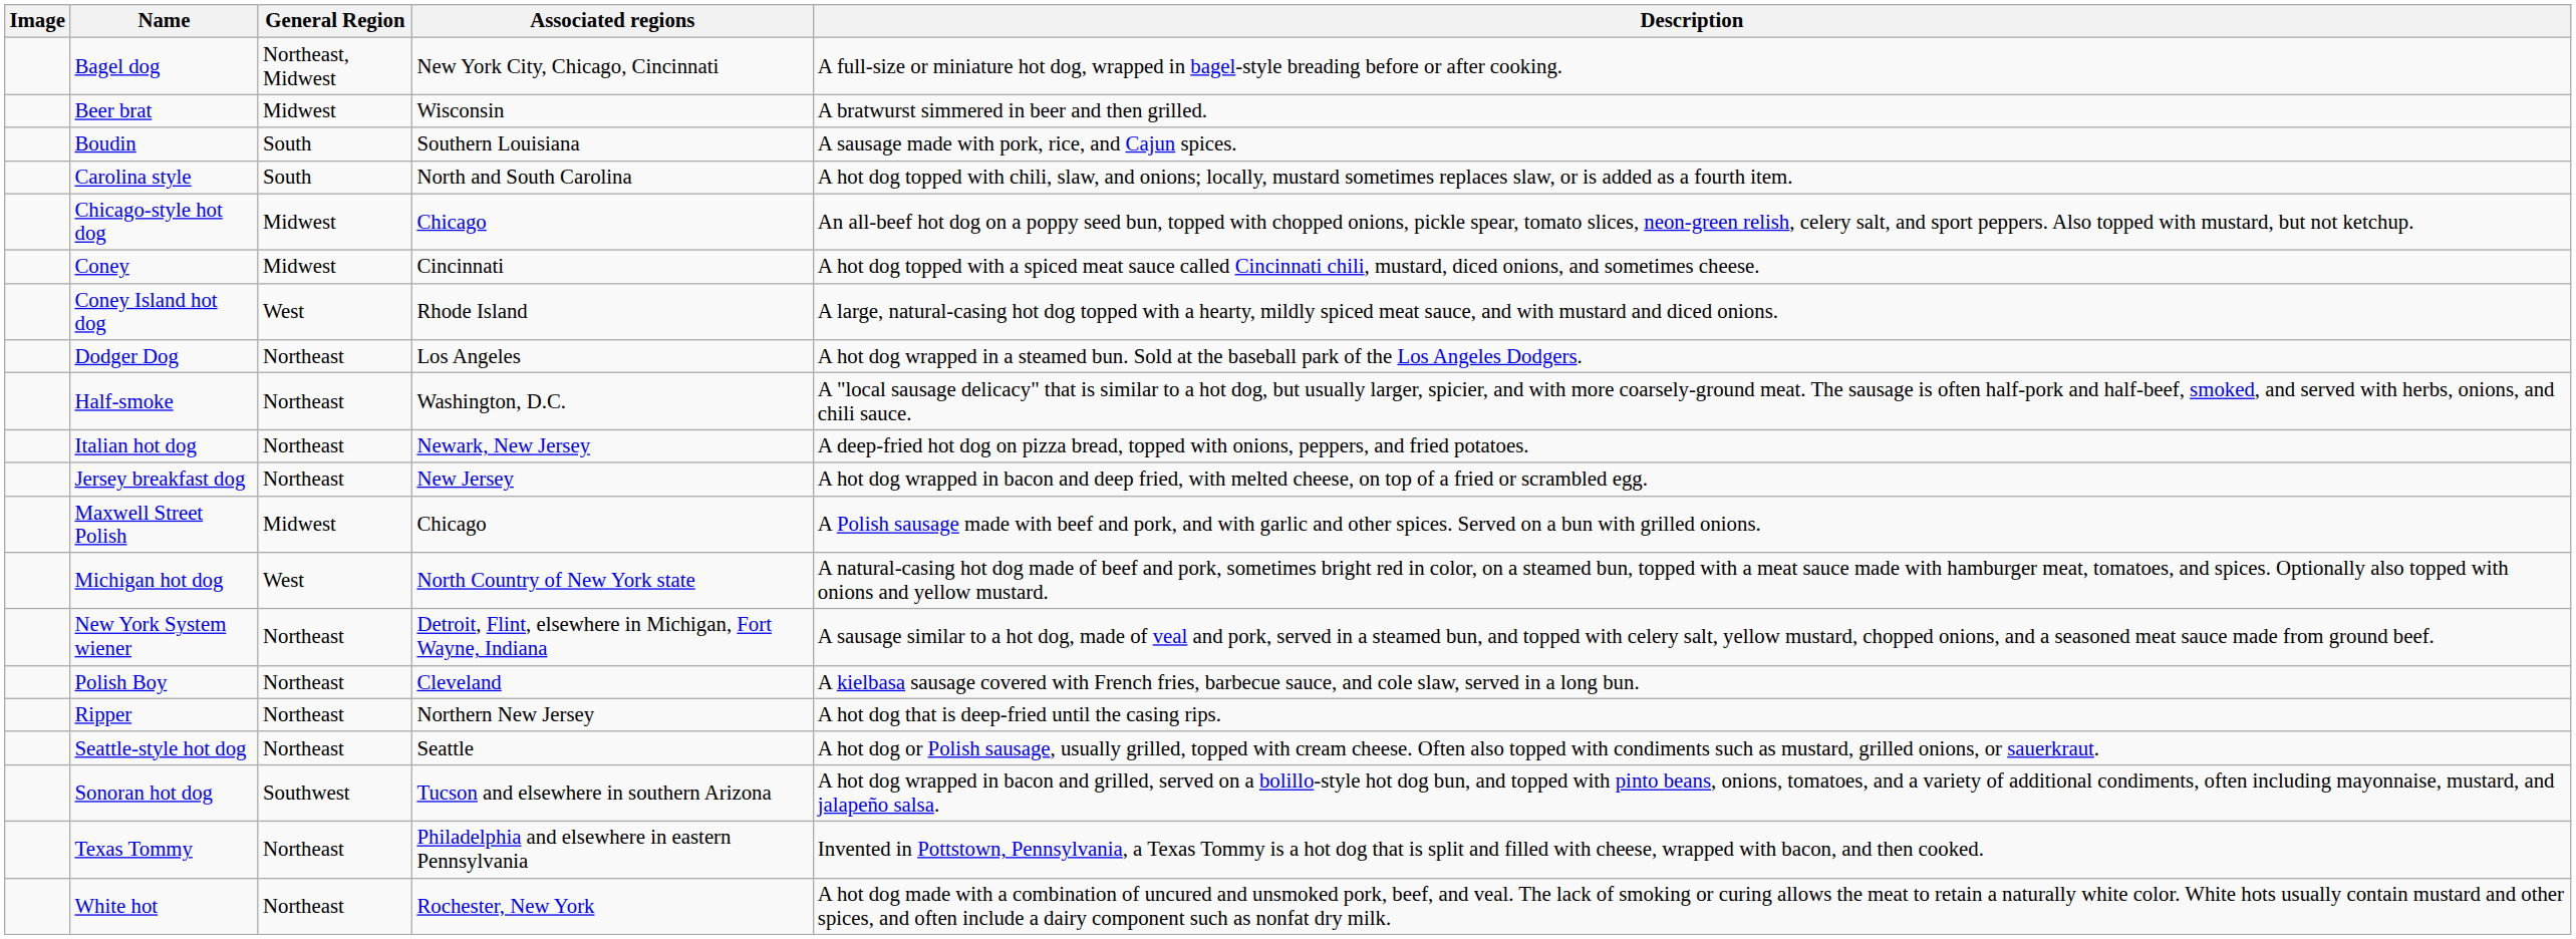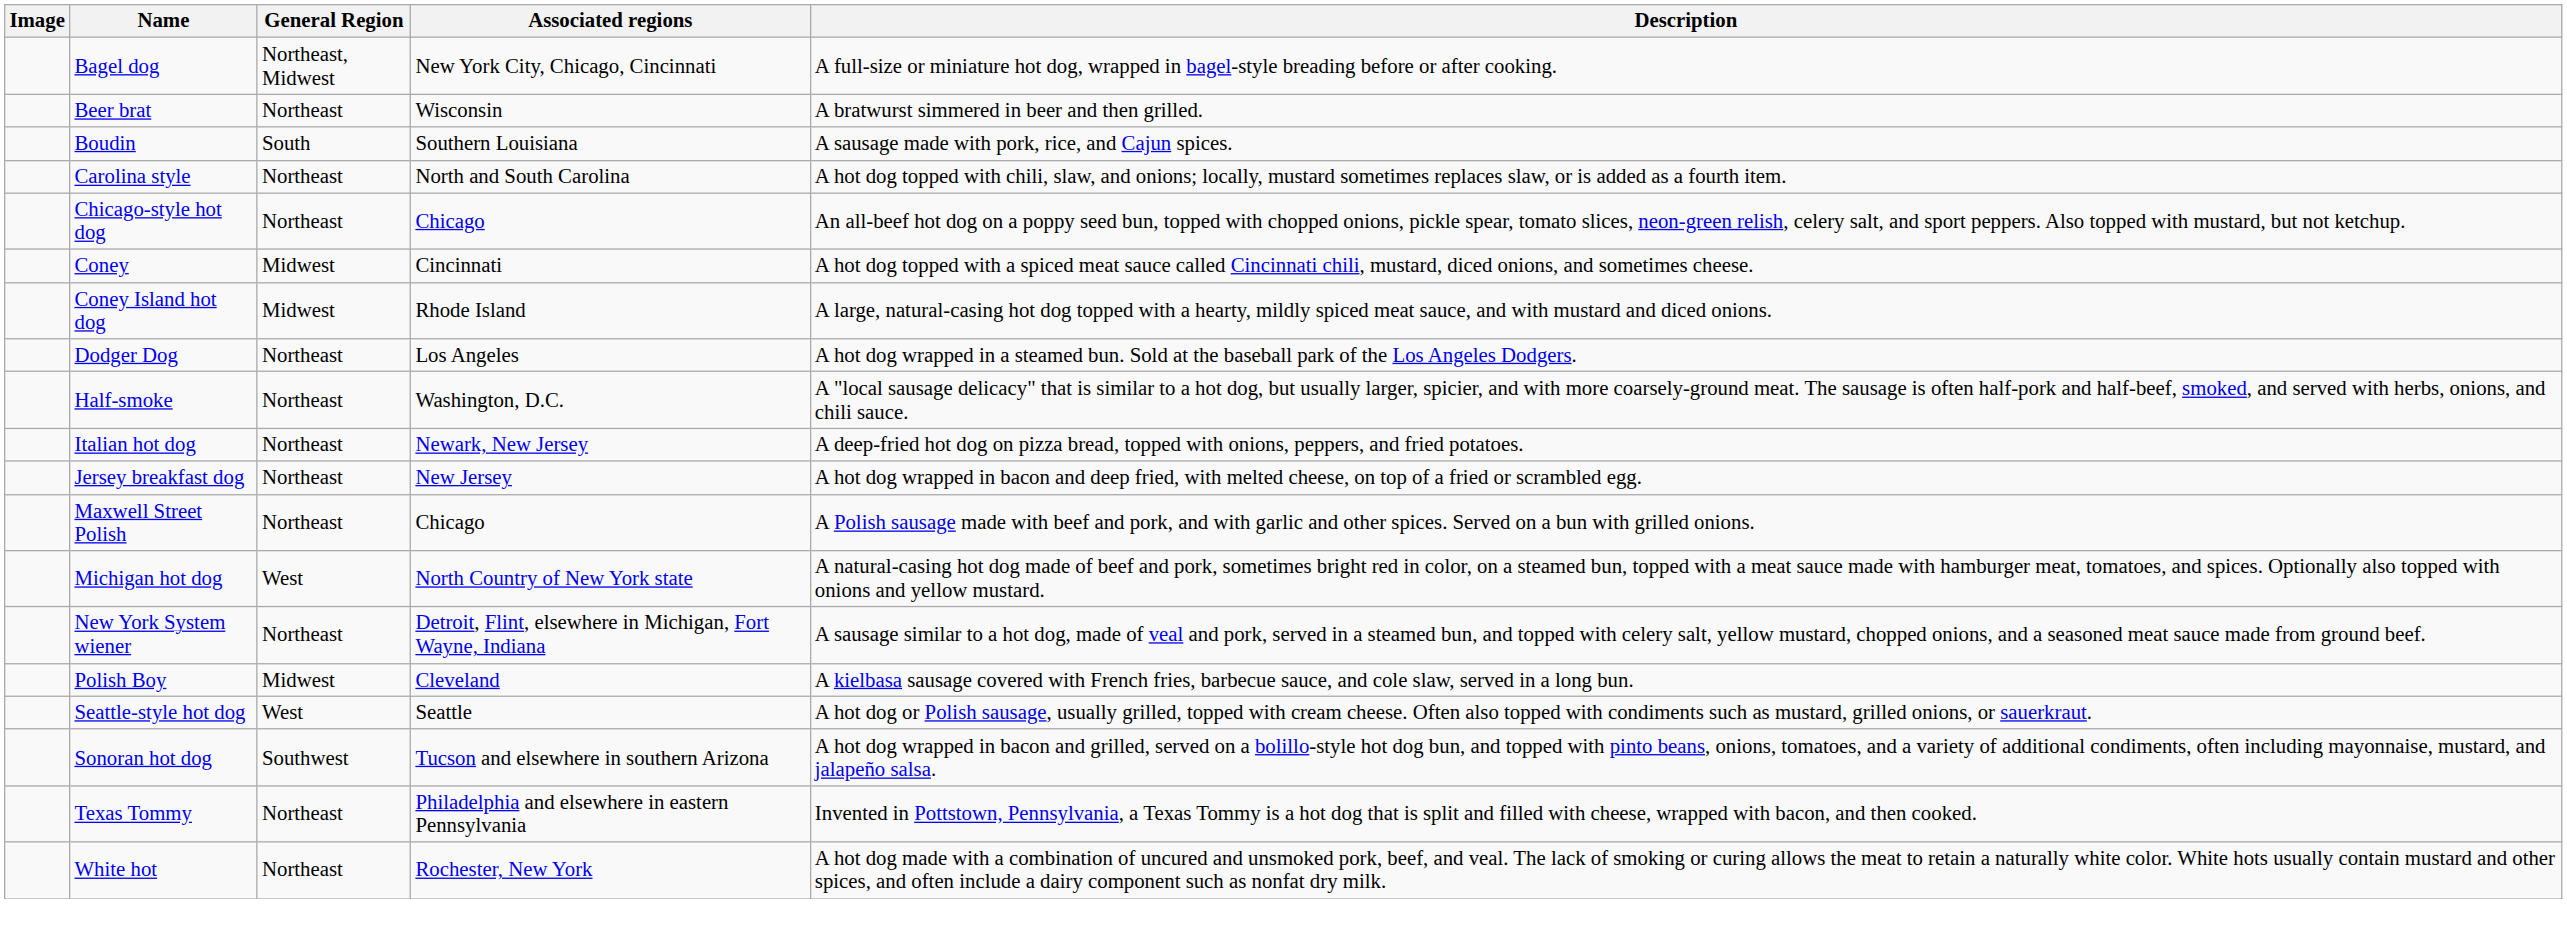Beer brat | General Region: Midwest -> Northeast
Carolina style | General Region: South -> Northeast
Chicago-style hot dog | General Region: Midwest -> Northeast
Coney Island hot dog | General Region: West -> Midwest
Maxwell Street Polish | General Region: Midwest -> Northeast
Polish Boy | General Region: Northeast -> Midwest
- row: Ripper | Northeast | Northern New Jersey | A hot dog that is deep-fried until the casing rips.
Seattle-style hot dog | General Region: Northeast -> West
